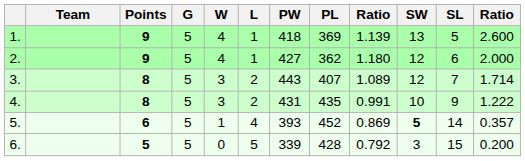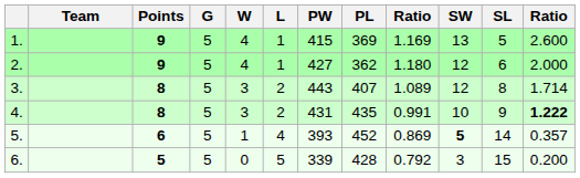1. | PW: 418 -> 415
1. | column 9: 1.139 -> 1.169
3. | SL: 7 -> 8
4. | column 12: normal -> bold
